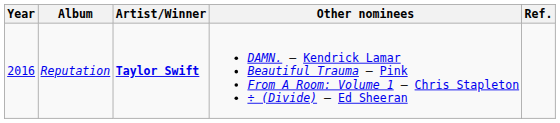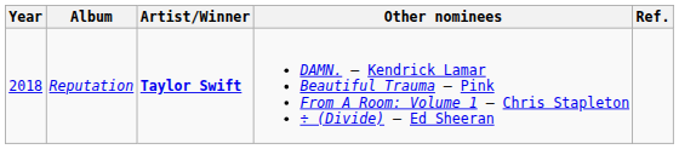Reputation | Year: 2016 -> 2018
